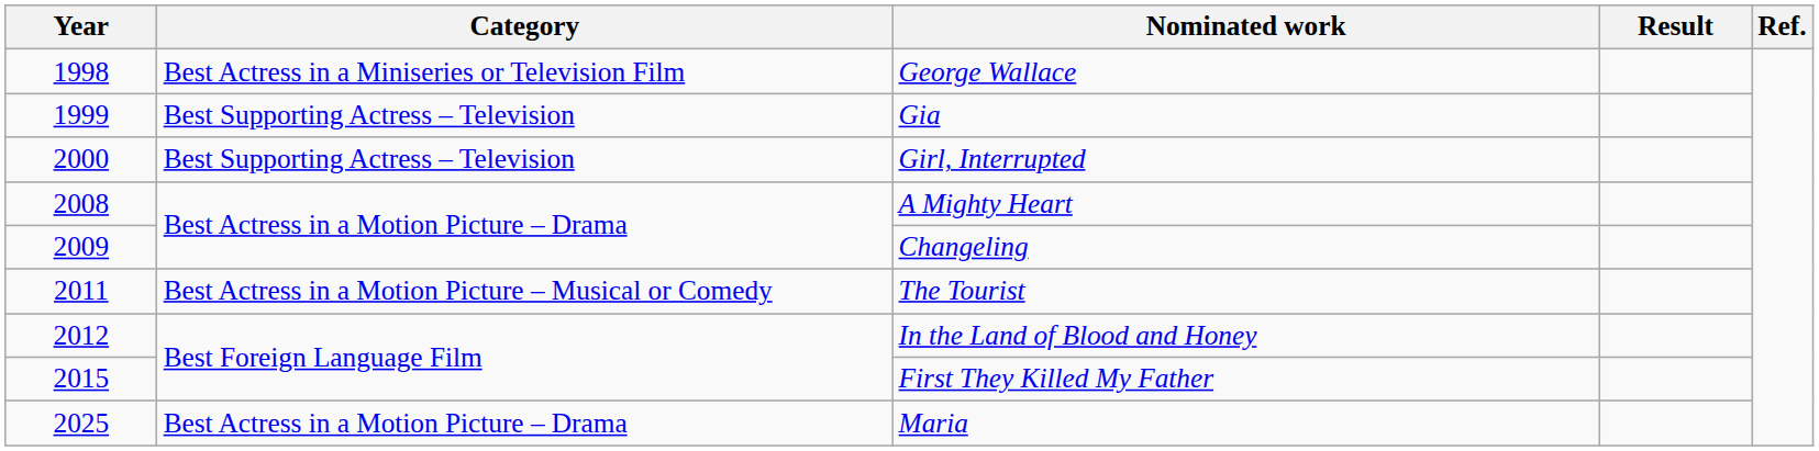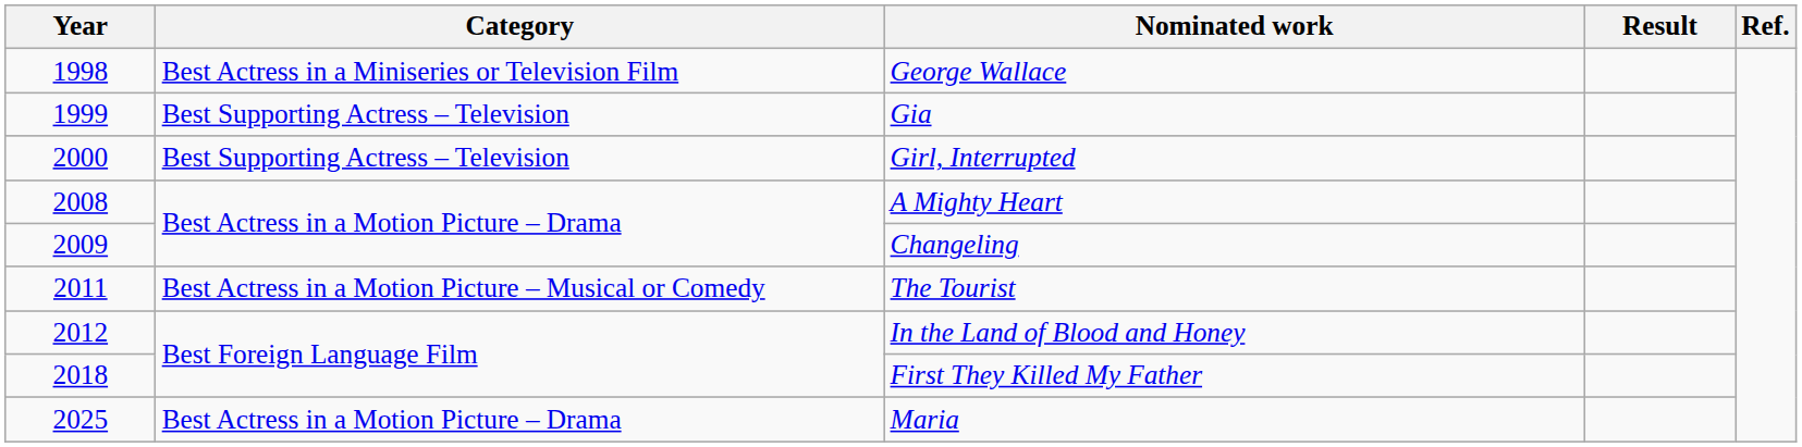First They Killed My Father | Year: 2015 -> 2018
